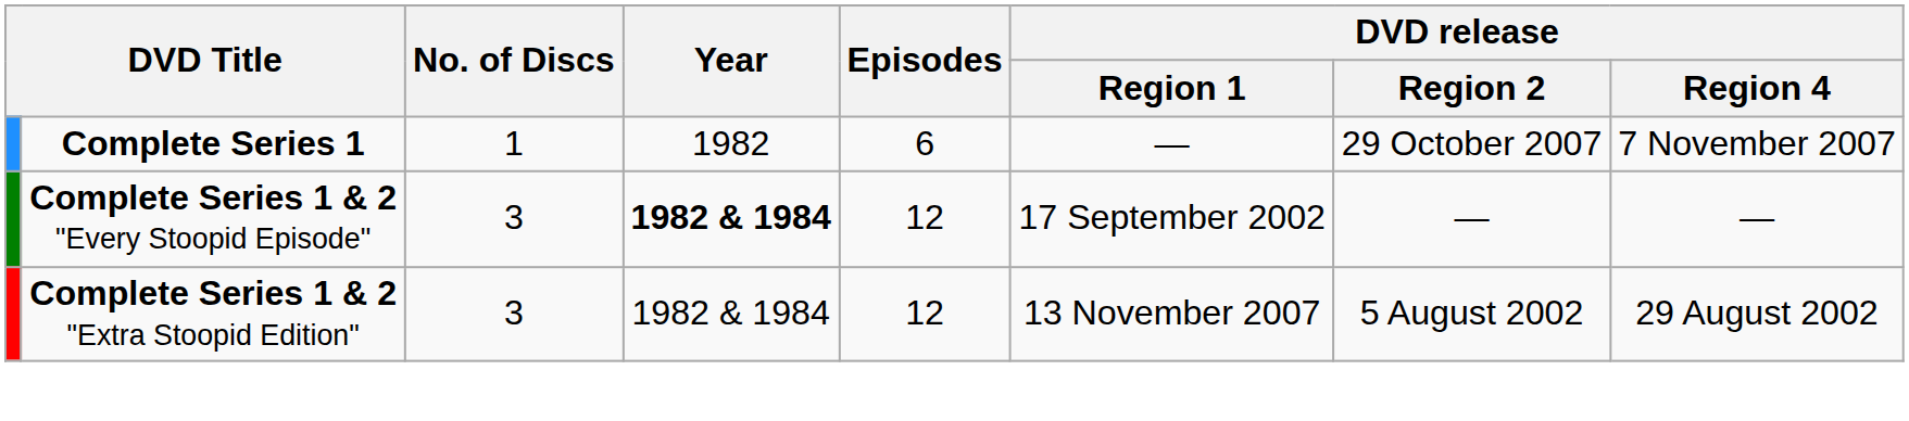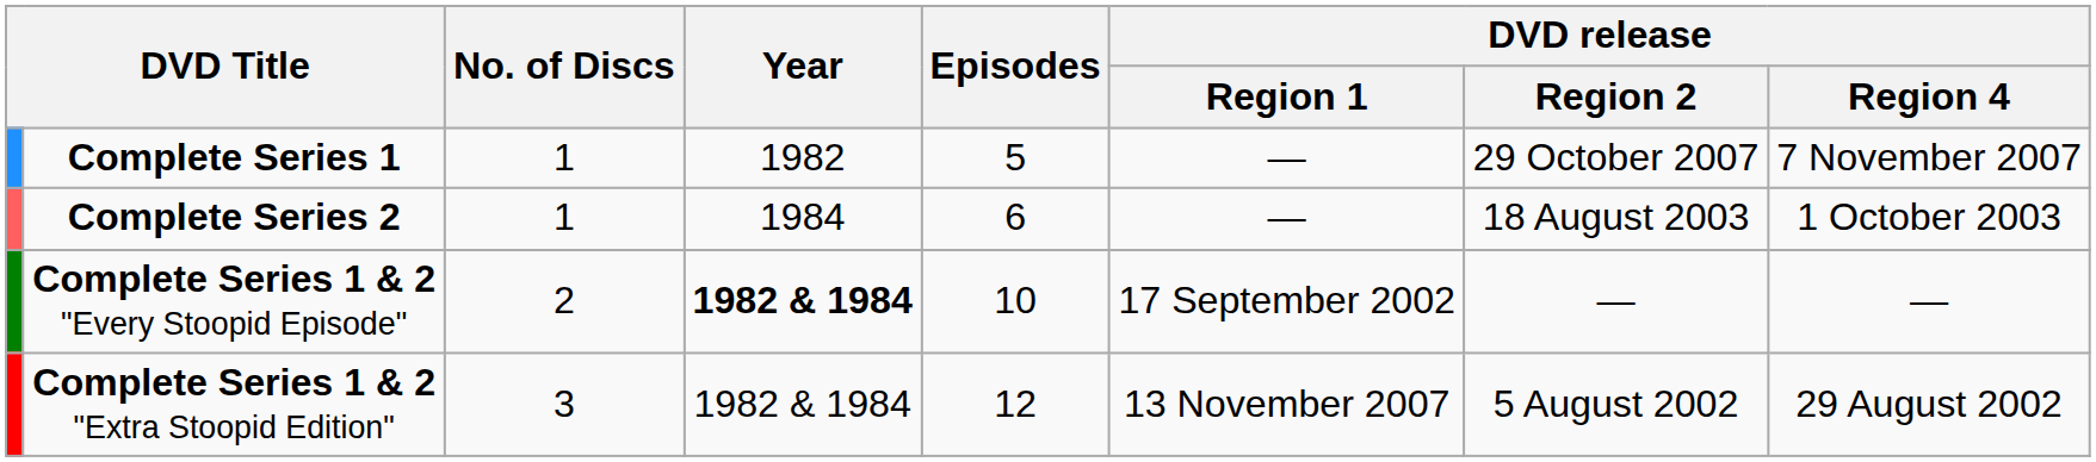Complete Series 1 | Episodes: 6 -> 5
+ row: Complete Series 2 | 1 | 1984 | 6 | — | 18 August 2003 | 1 October 2003
Complete Series 1 & 2 "Every Stoopid Episode" | No. of Discs: 3 -> 2
Complete Series 1 & 2 "Every Stoopid Episode" | Episodes: 12 -> 10
